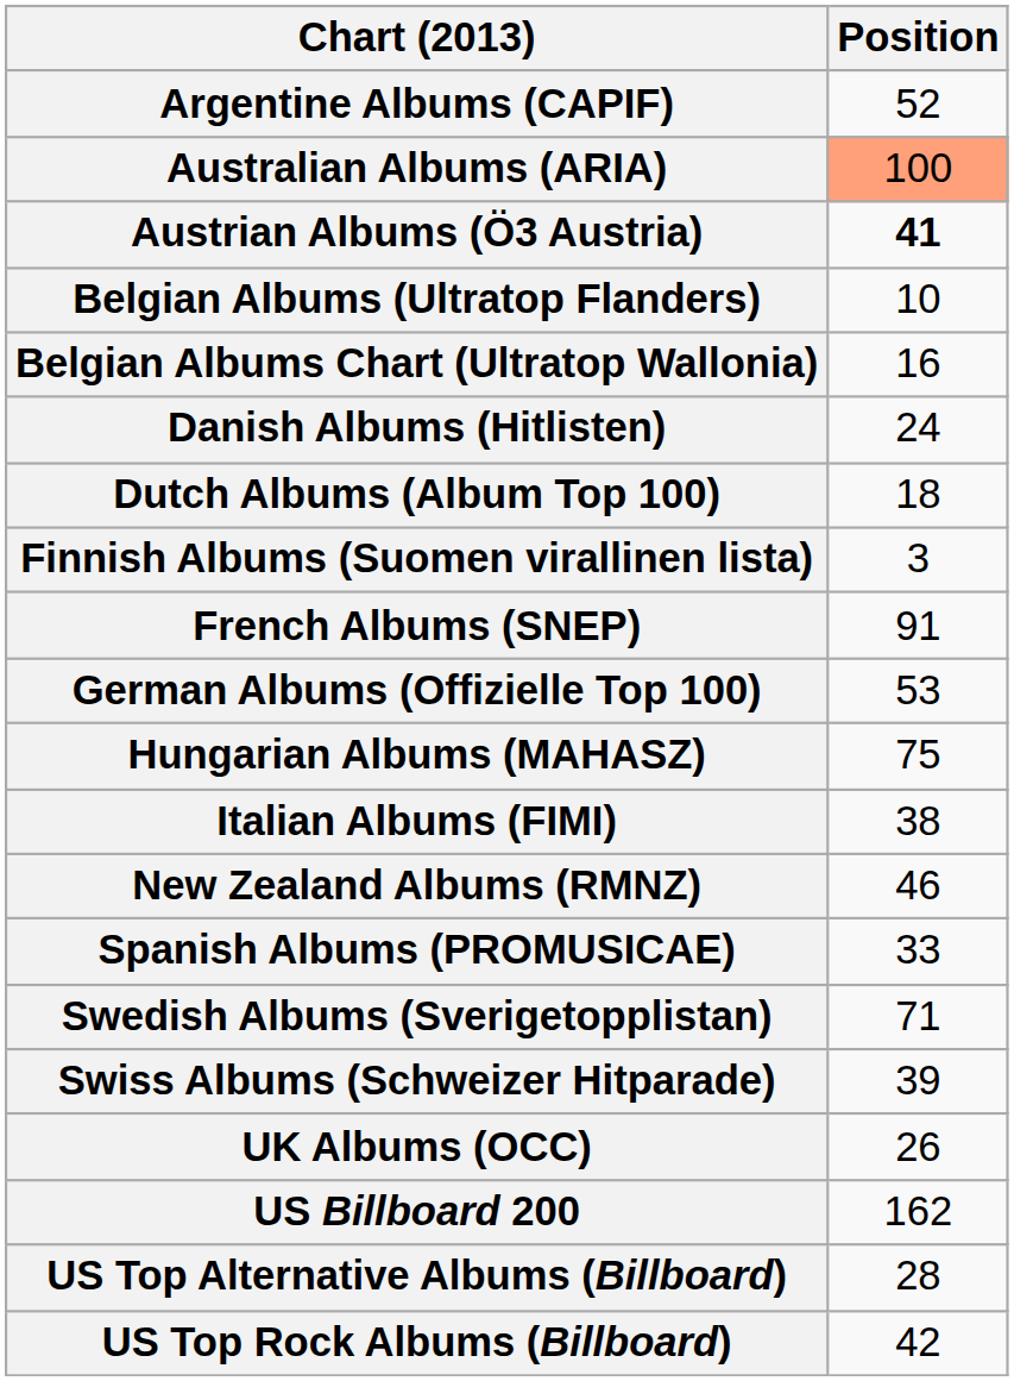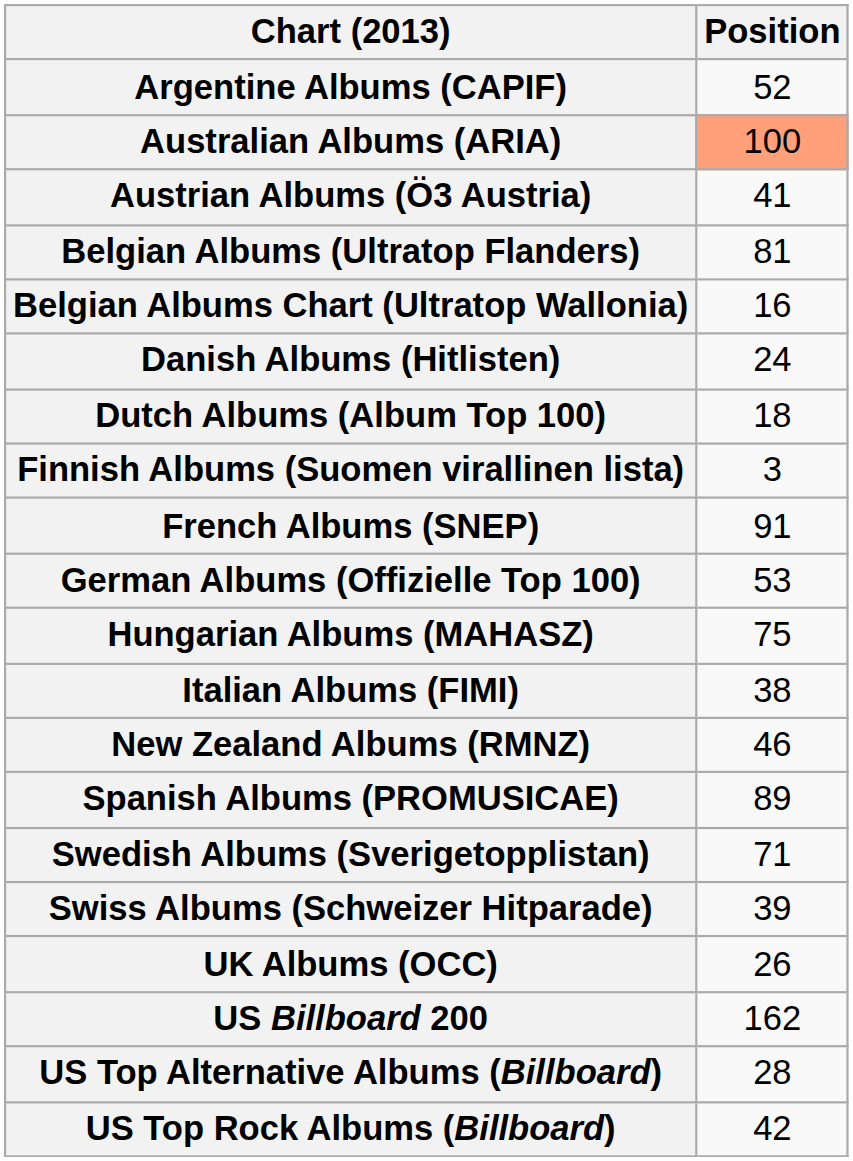Austrian Albums (Ö3 Austria) | Position: bold -> normal
Belgian Albums (Ultratop Flanders) | Position: 10 -> 81
Spanish Albums (PROMUSICAE) | Position: 33 -> 89
